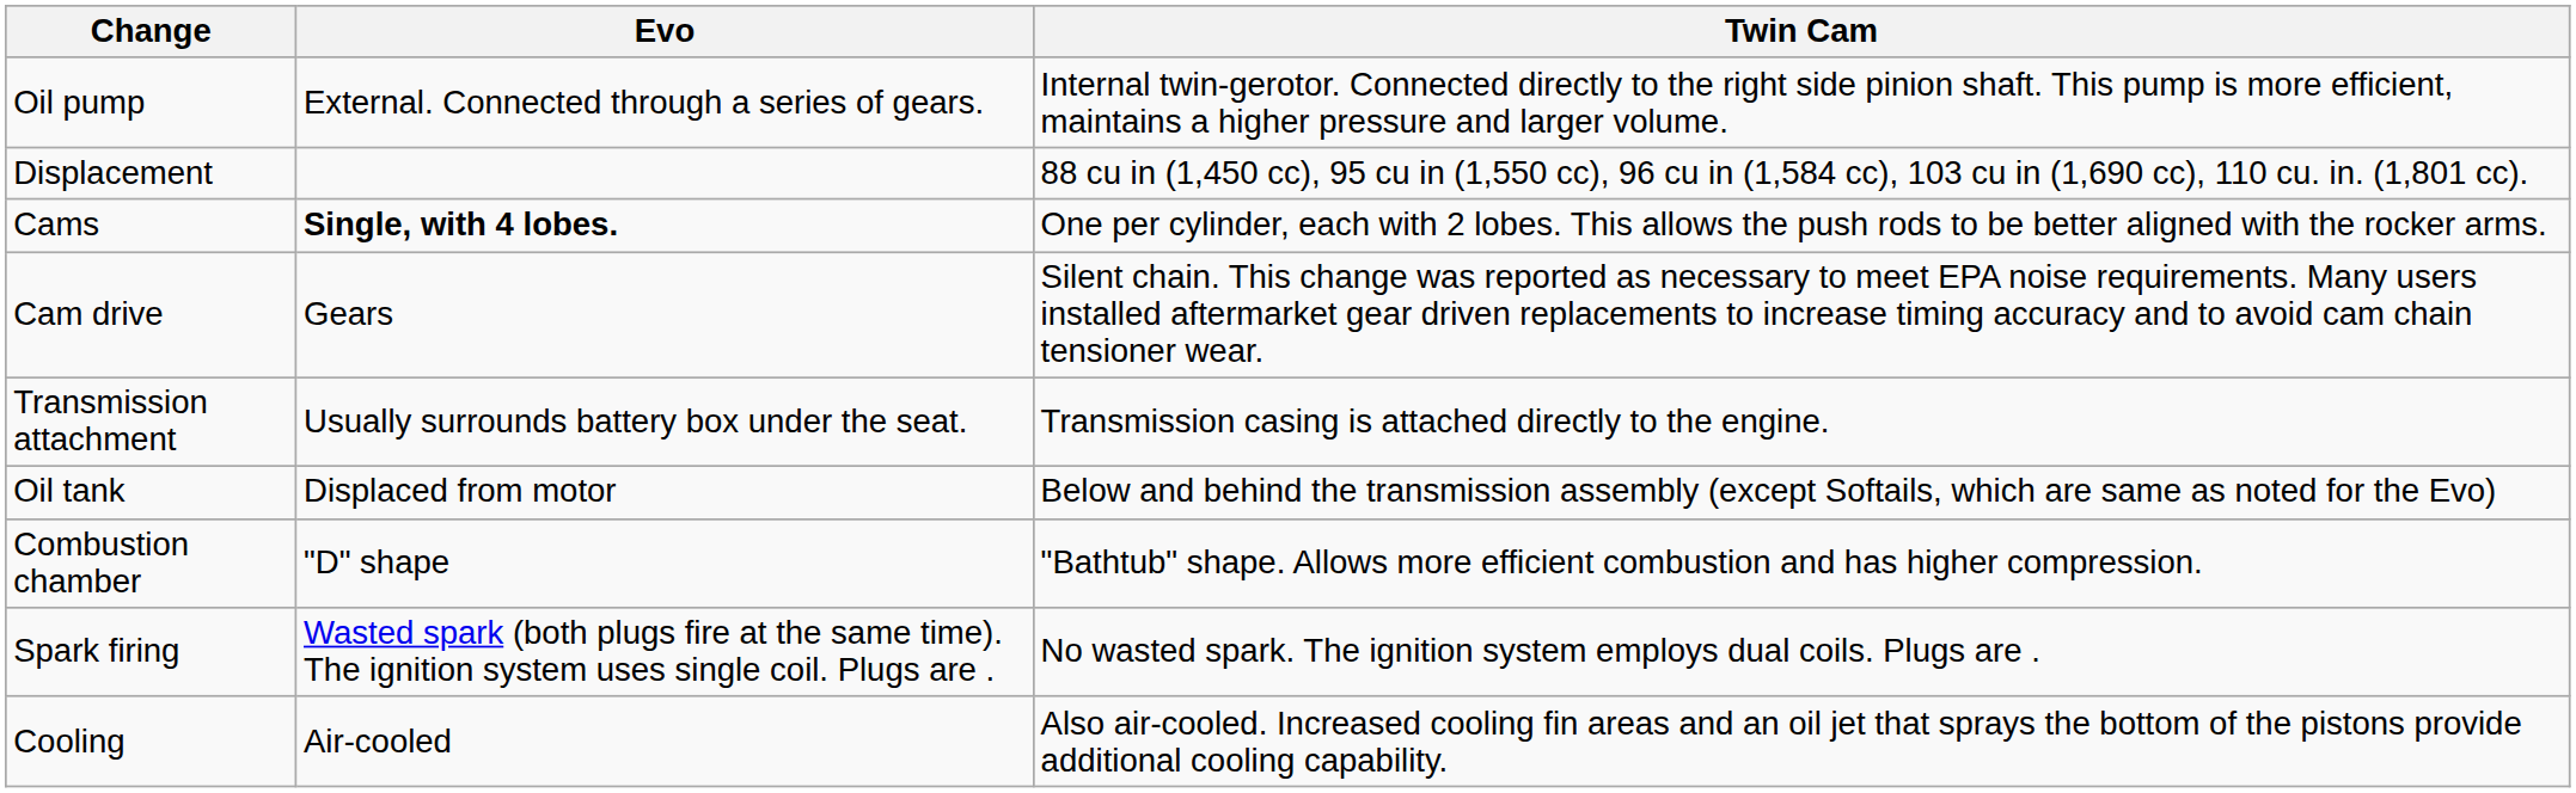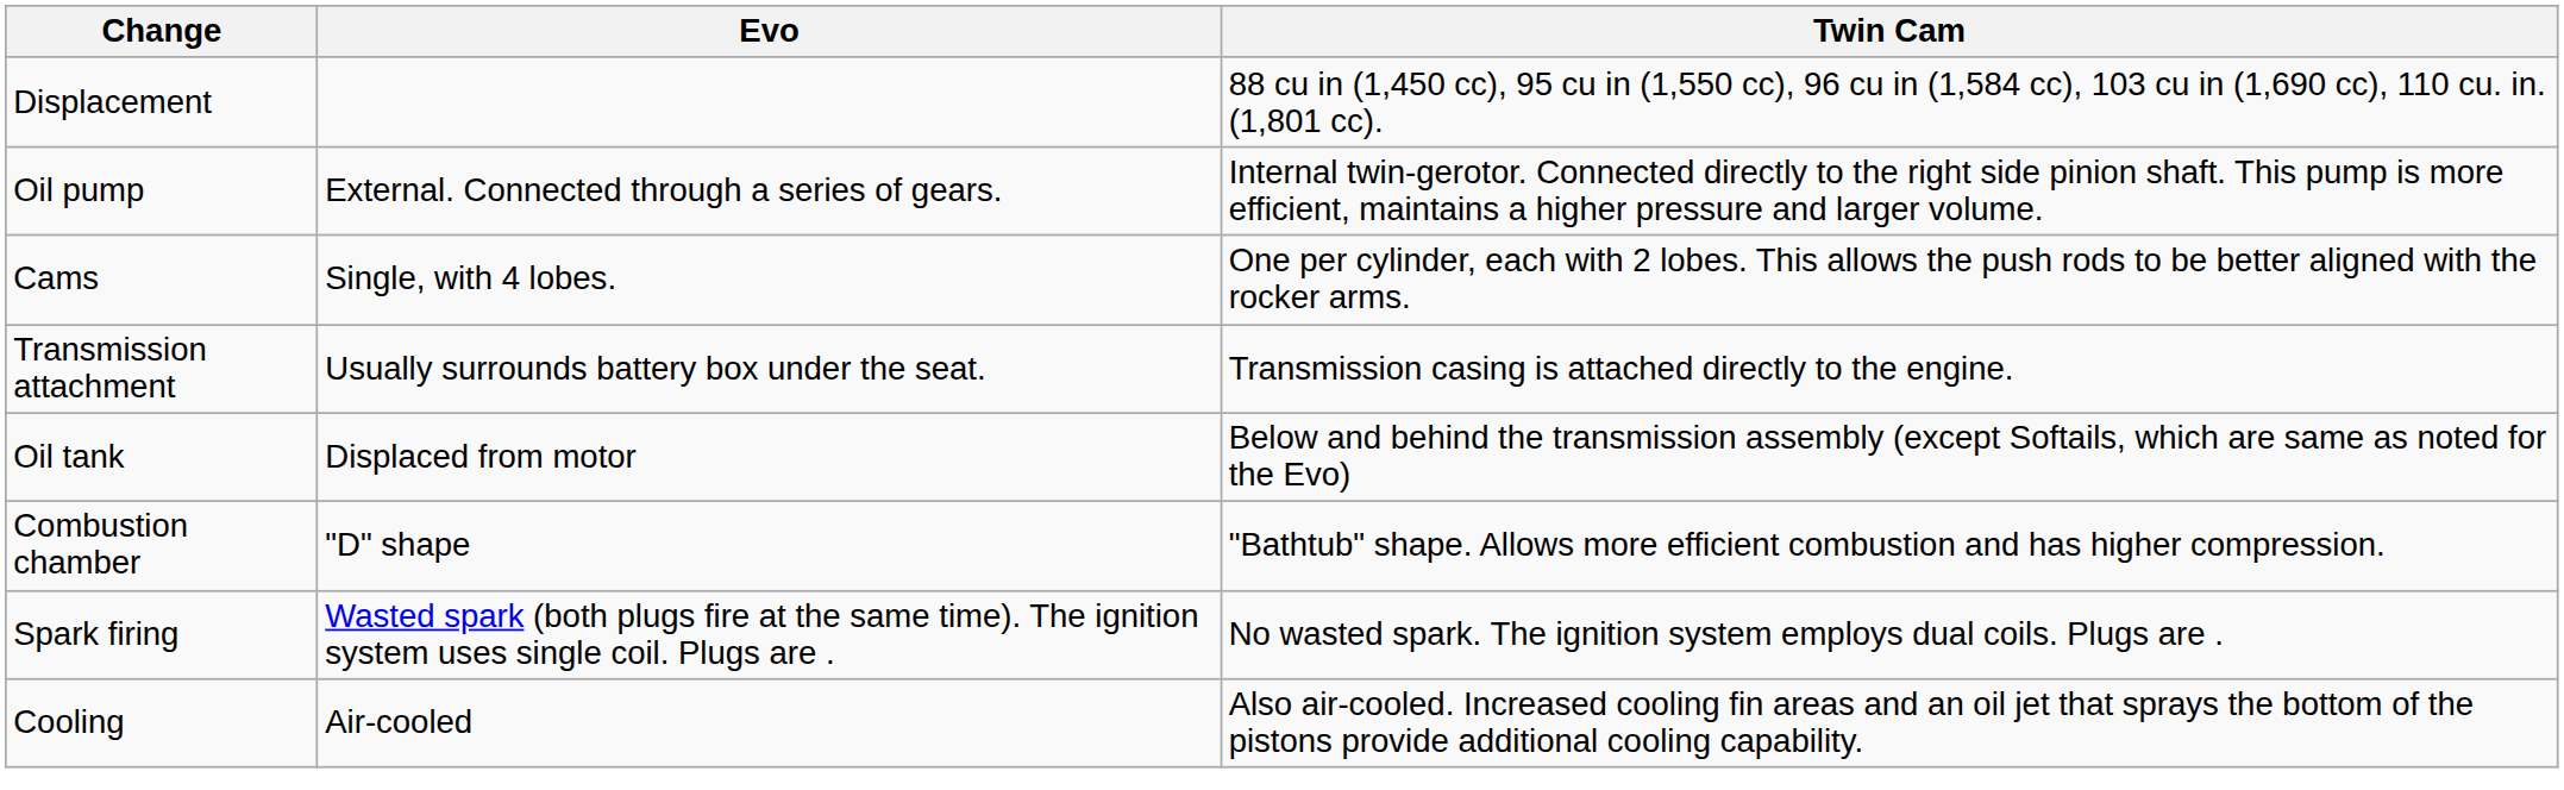rows swapped: Displacement <-> Oil pump
Cams | Evo: bold -> normal
- row: Cam drive | Gears | Silent chain. This change was reported as necessary to meet EPA noise requirements. Many users installed aftermarket gear driven replacements to increase timing accuracy and to avoid cam chain tensioner wear.
